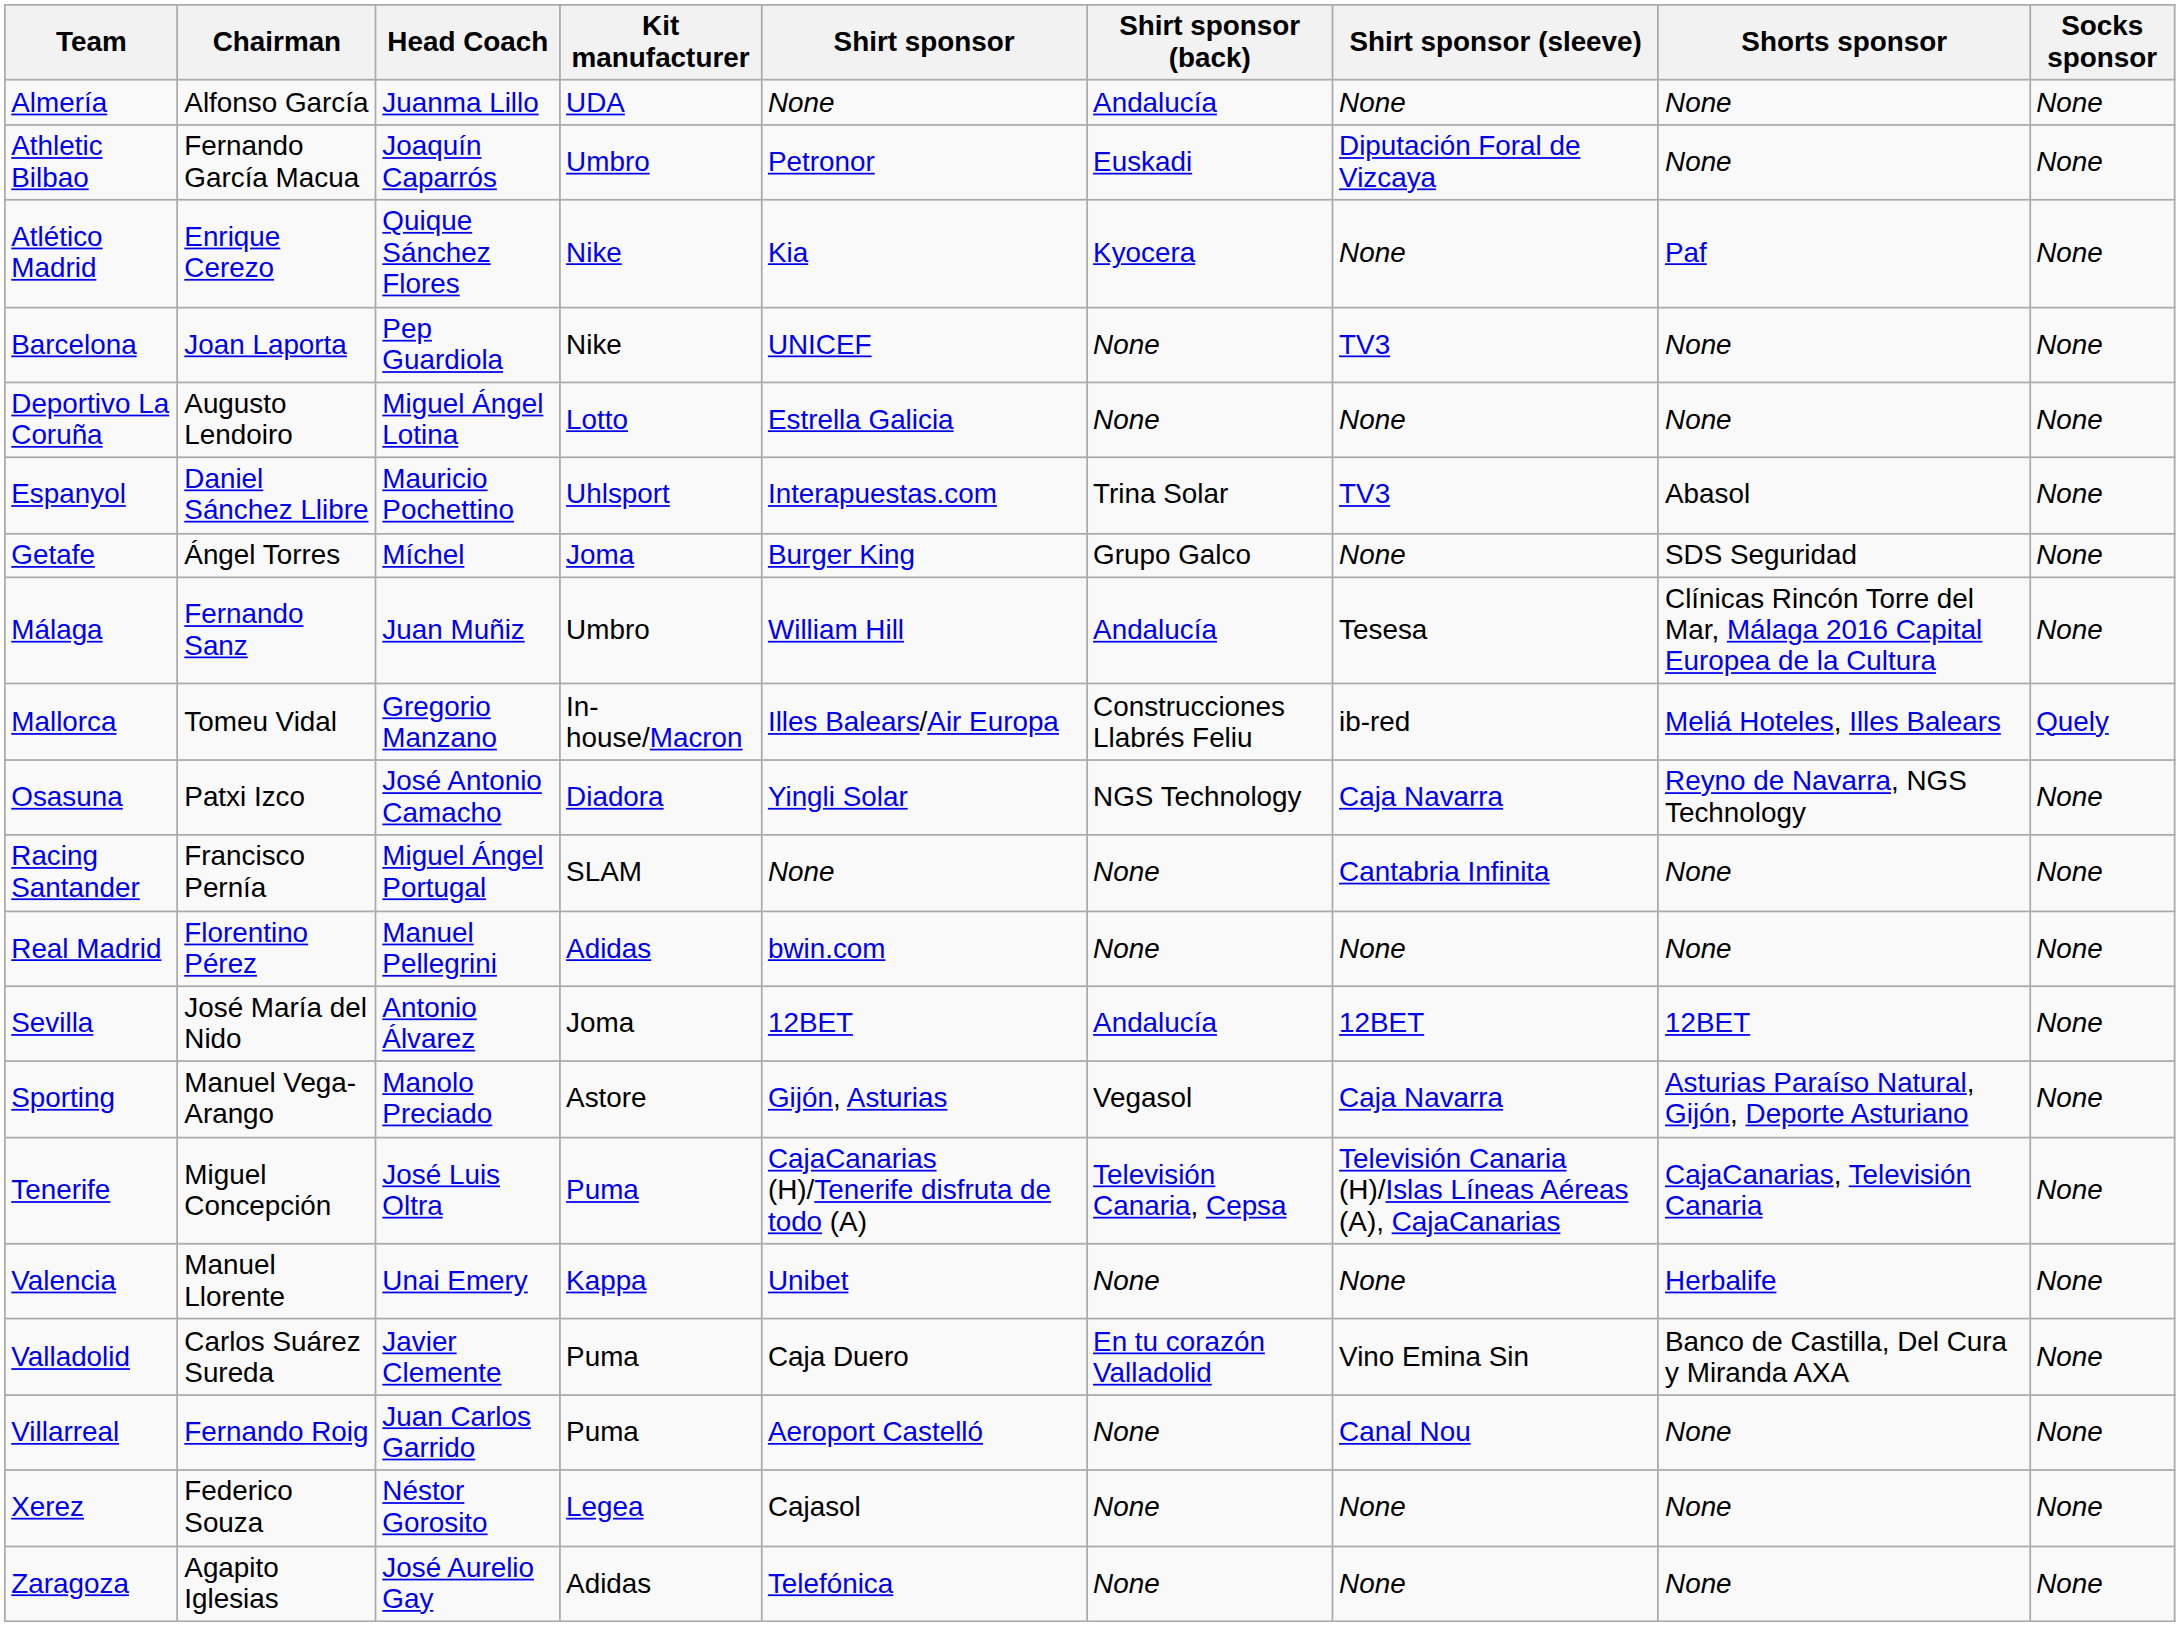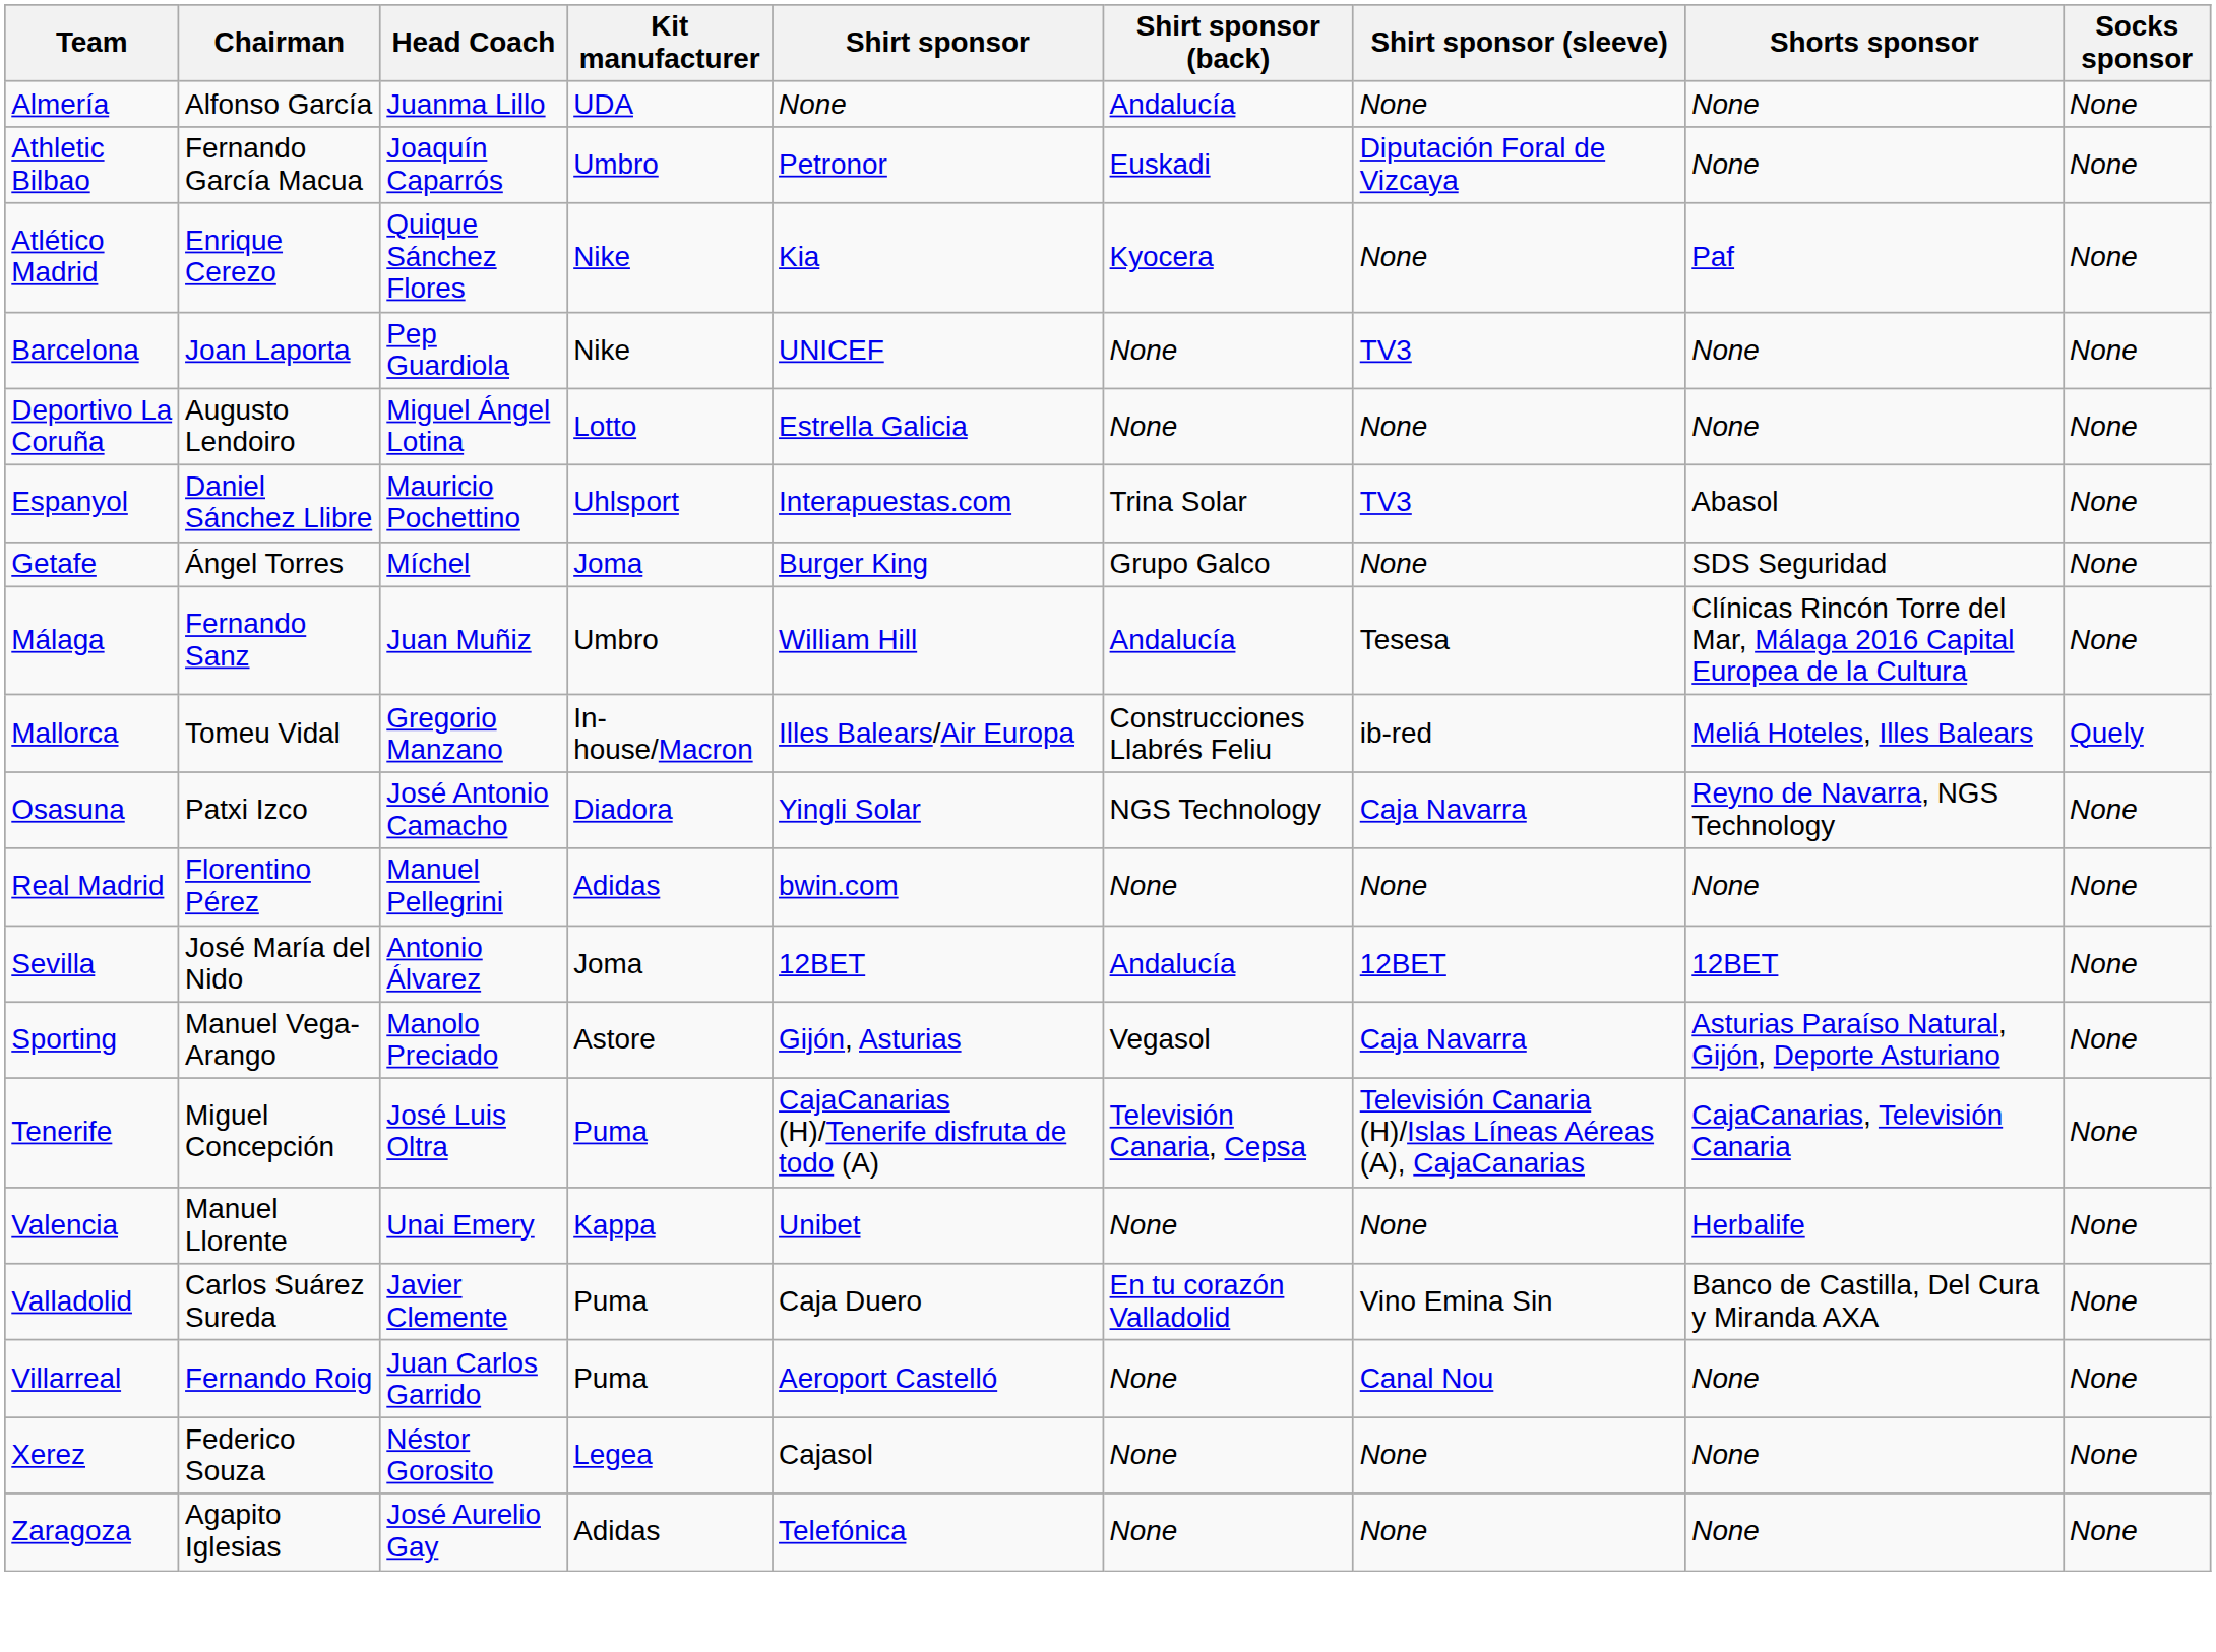- row: Racing Santander | Francisco Pernía | Miguel Ángel Portugal | SLAM | None | None | Cantabria Infinita | None | None
